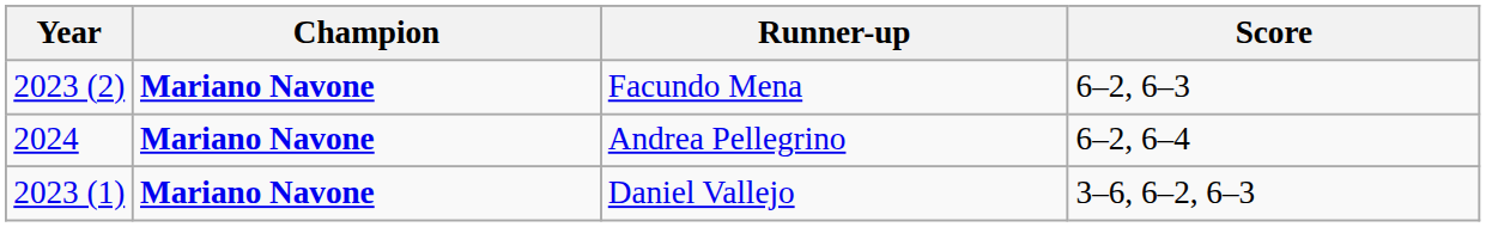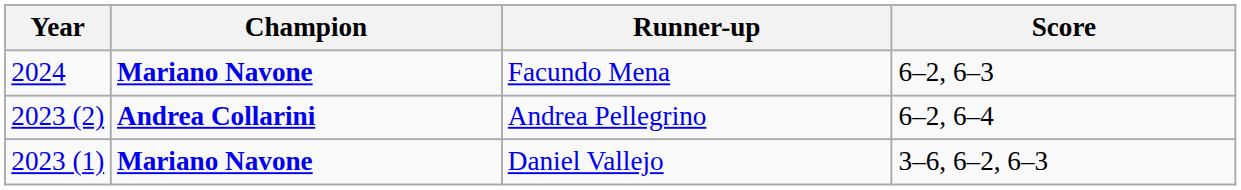Facundo Mena | Year: 2023 (2) -> 2024
Andrea Pellegrino | Year: 2024 -> 2023 (2)
Andrea Pellegrino | Champion: Mariano Navone -> Andrea Collarini
